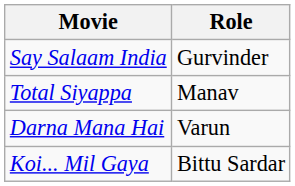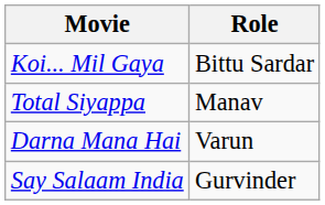rows swapped: Koi... Mil Gaya <-> Say Salaam India
